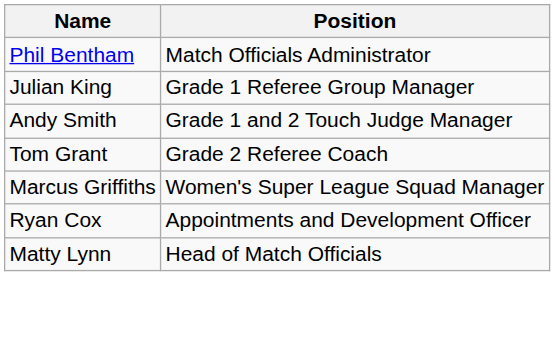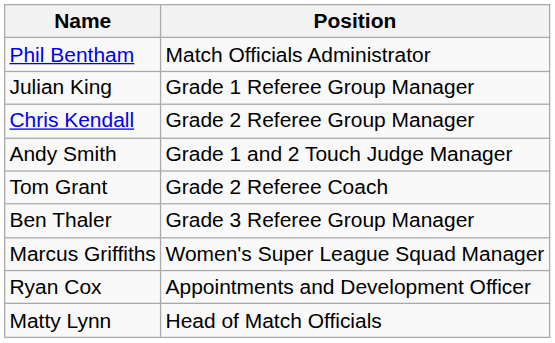+ row: Chris Kendall | Grade 2 Referee Group Manager
+ row: Ben Thaler | Grade 3 Referee Group Manager
